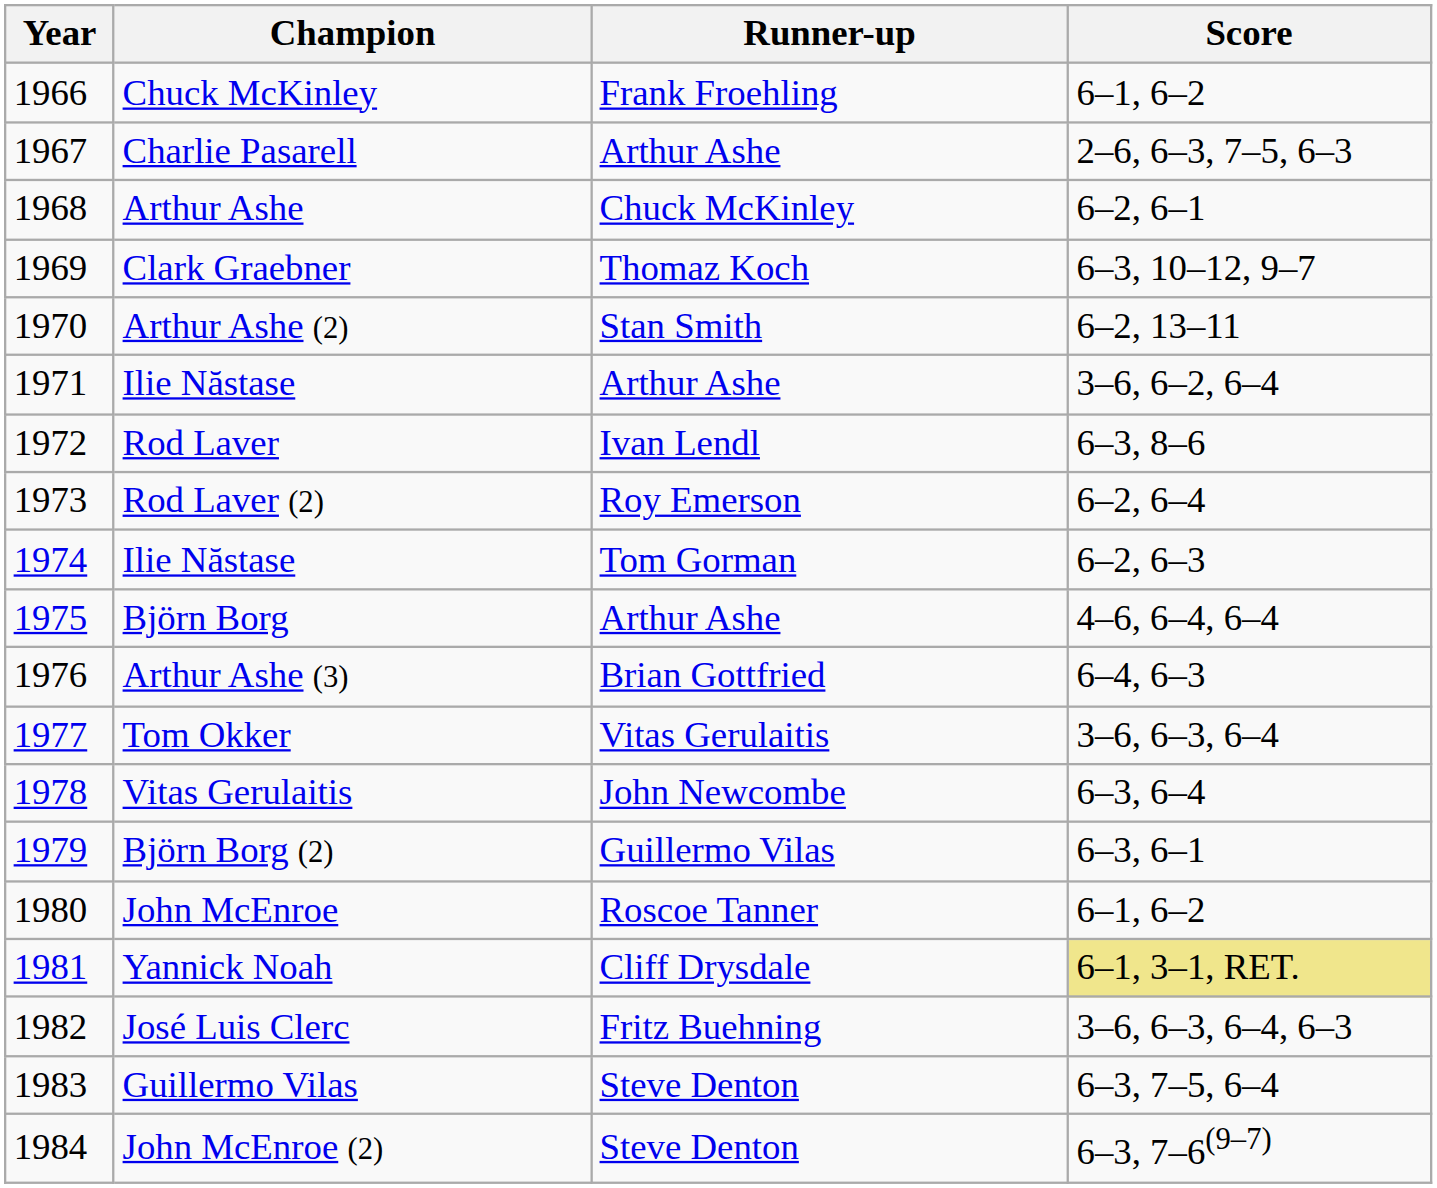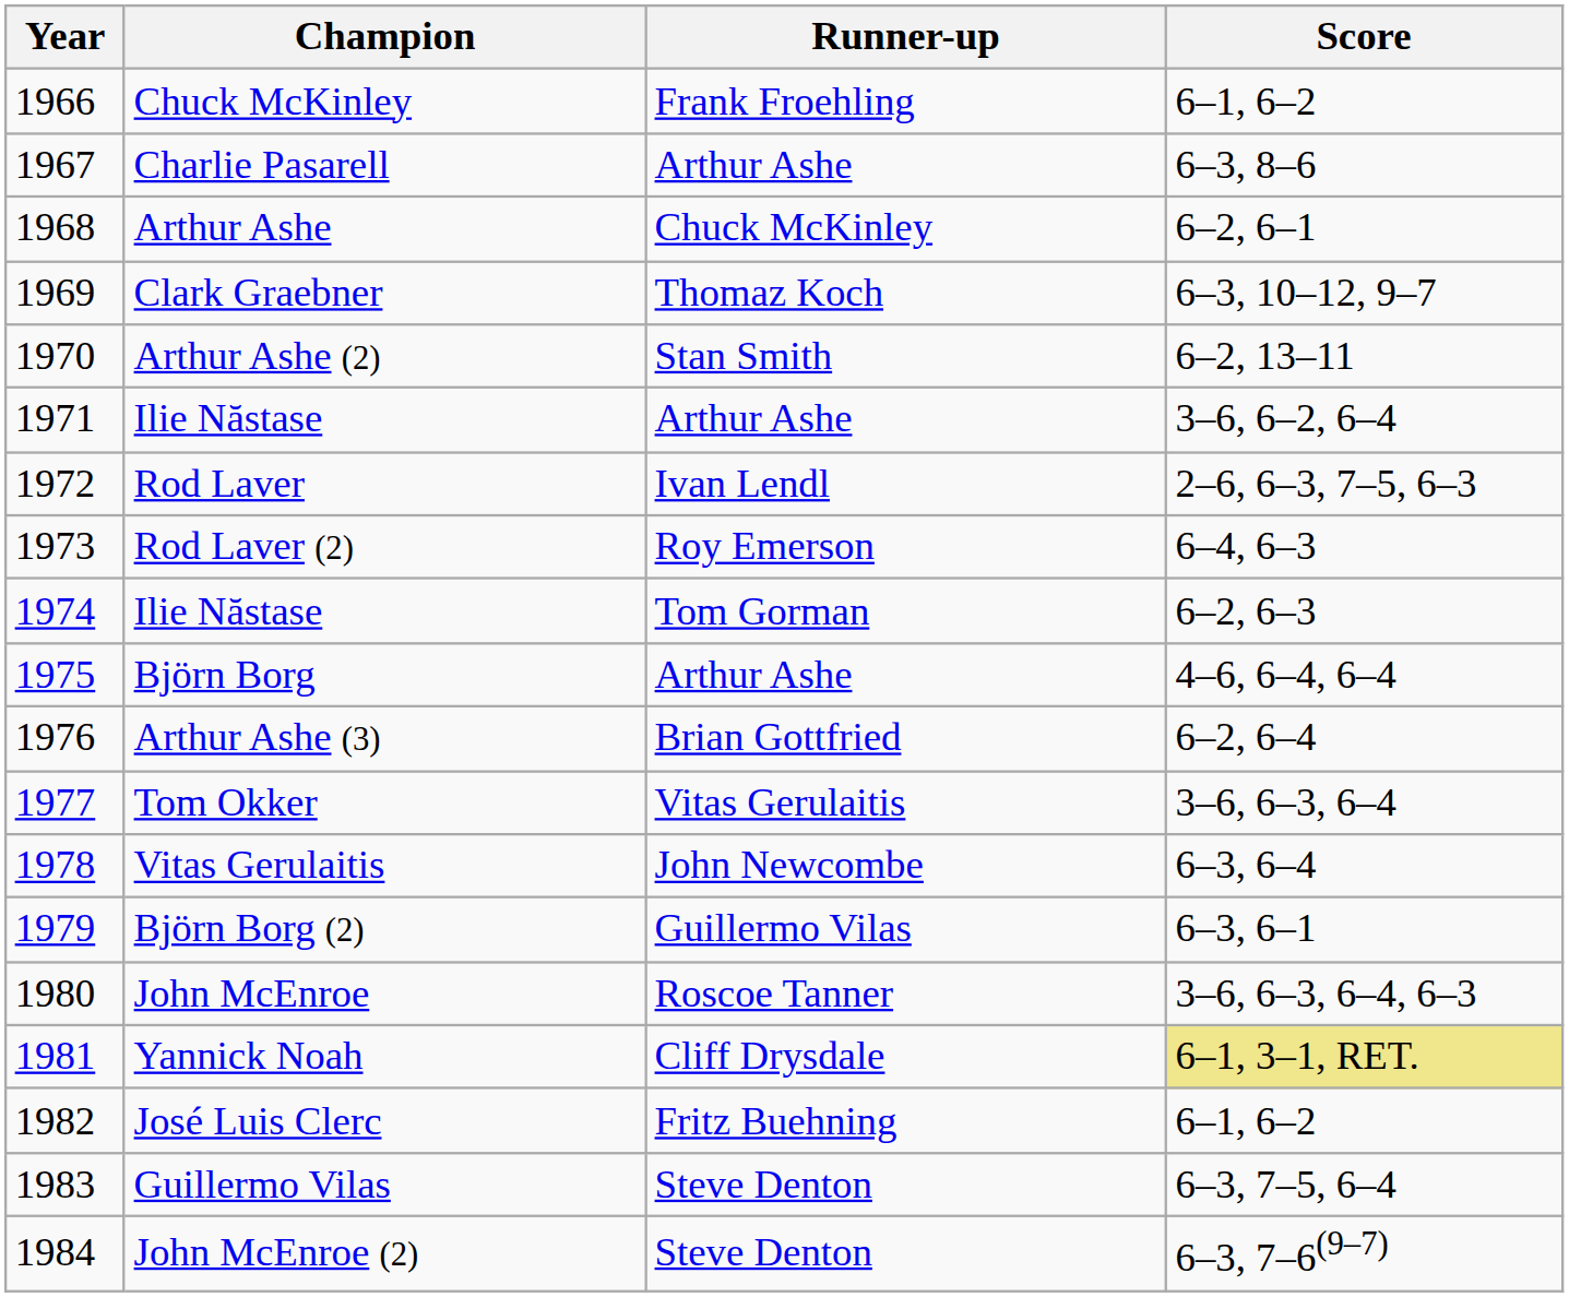Charlie Pasarell | Score: 2–6, 6–3, 7–5, 6–3 -> 6–3, 8–6
Rod Laver | Score: 6–3, 8–6 -> 2–6, 6–3, 7–5, 6–3
Rod Laver (2) | Score: 6–2, 6–4 -> 6–4, 6–3
Arthur Ashe (3) | Score: 6–4, 6–3 -> 6–2, 6–4
John McEnroe | Score: 6–1, 6–2 -> 3–6, 6–3, 6–4, 6–3
José Luis Clerc | Score: 3–6, 6–3, 6–4, 6–3 -> 6–1, 6–2
